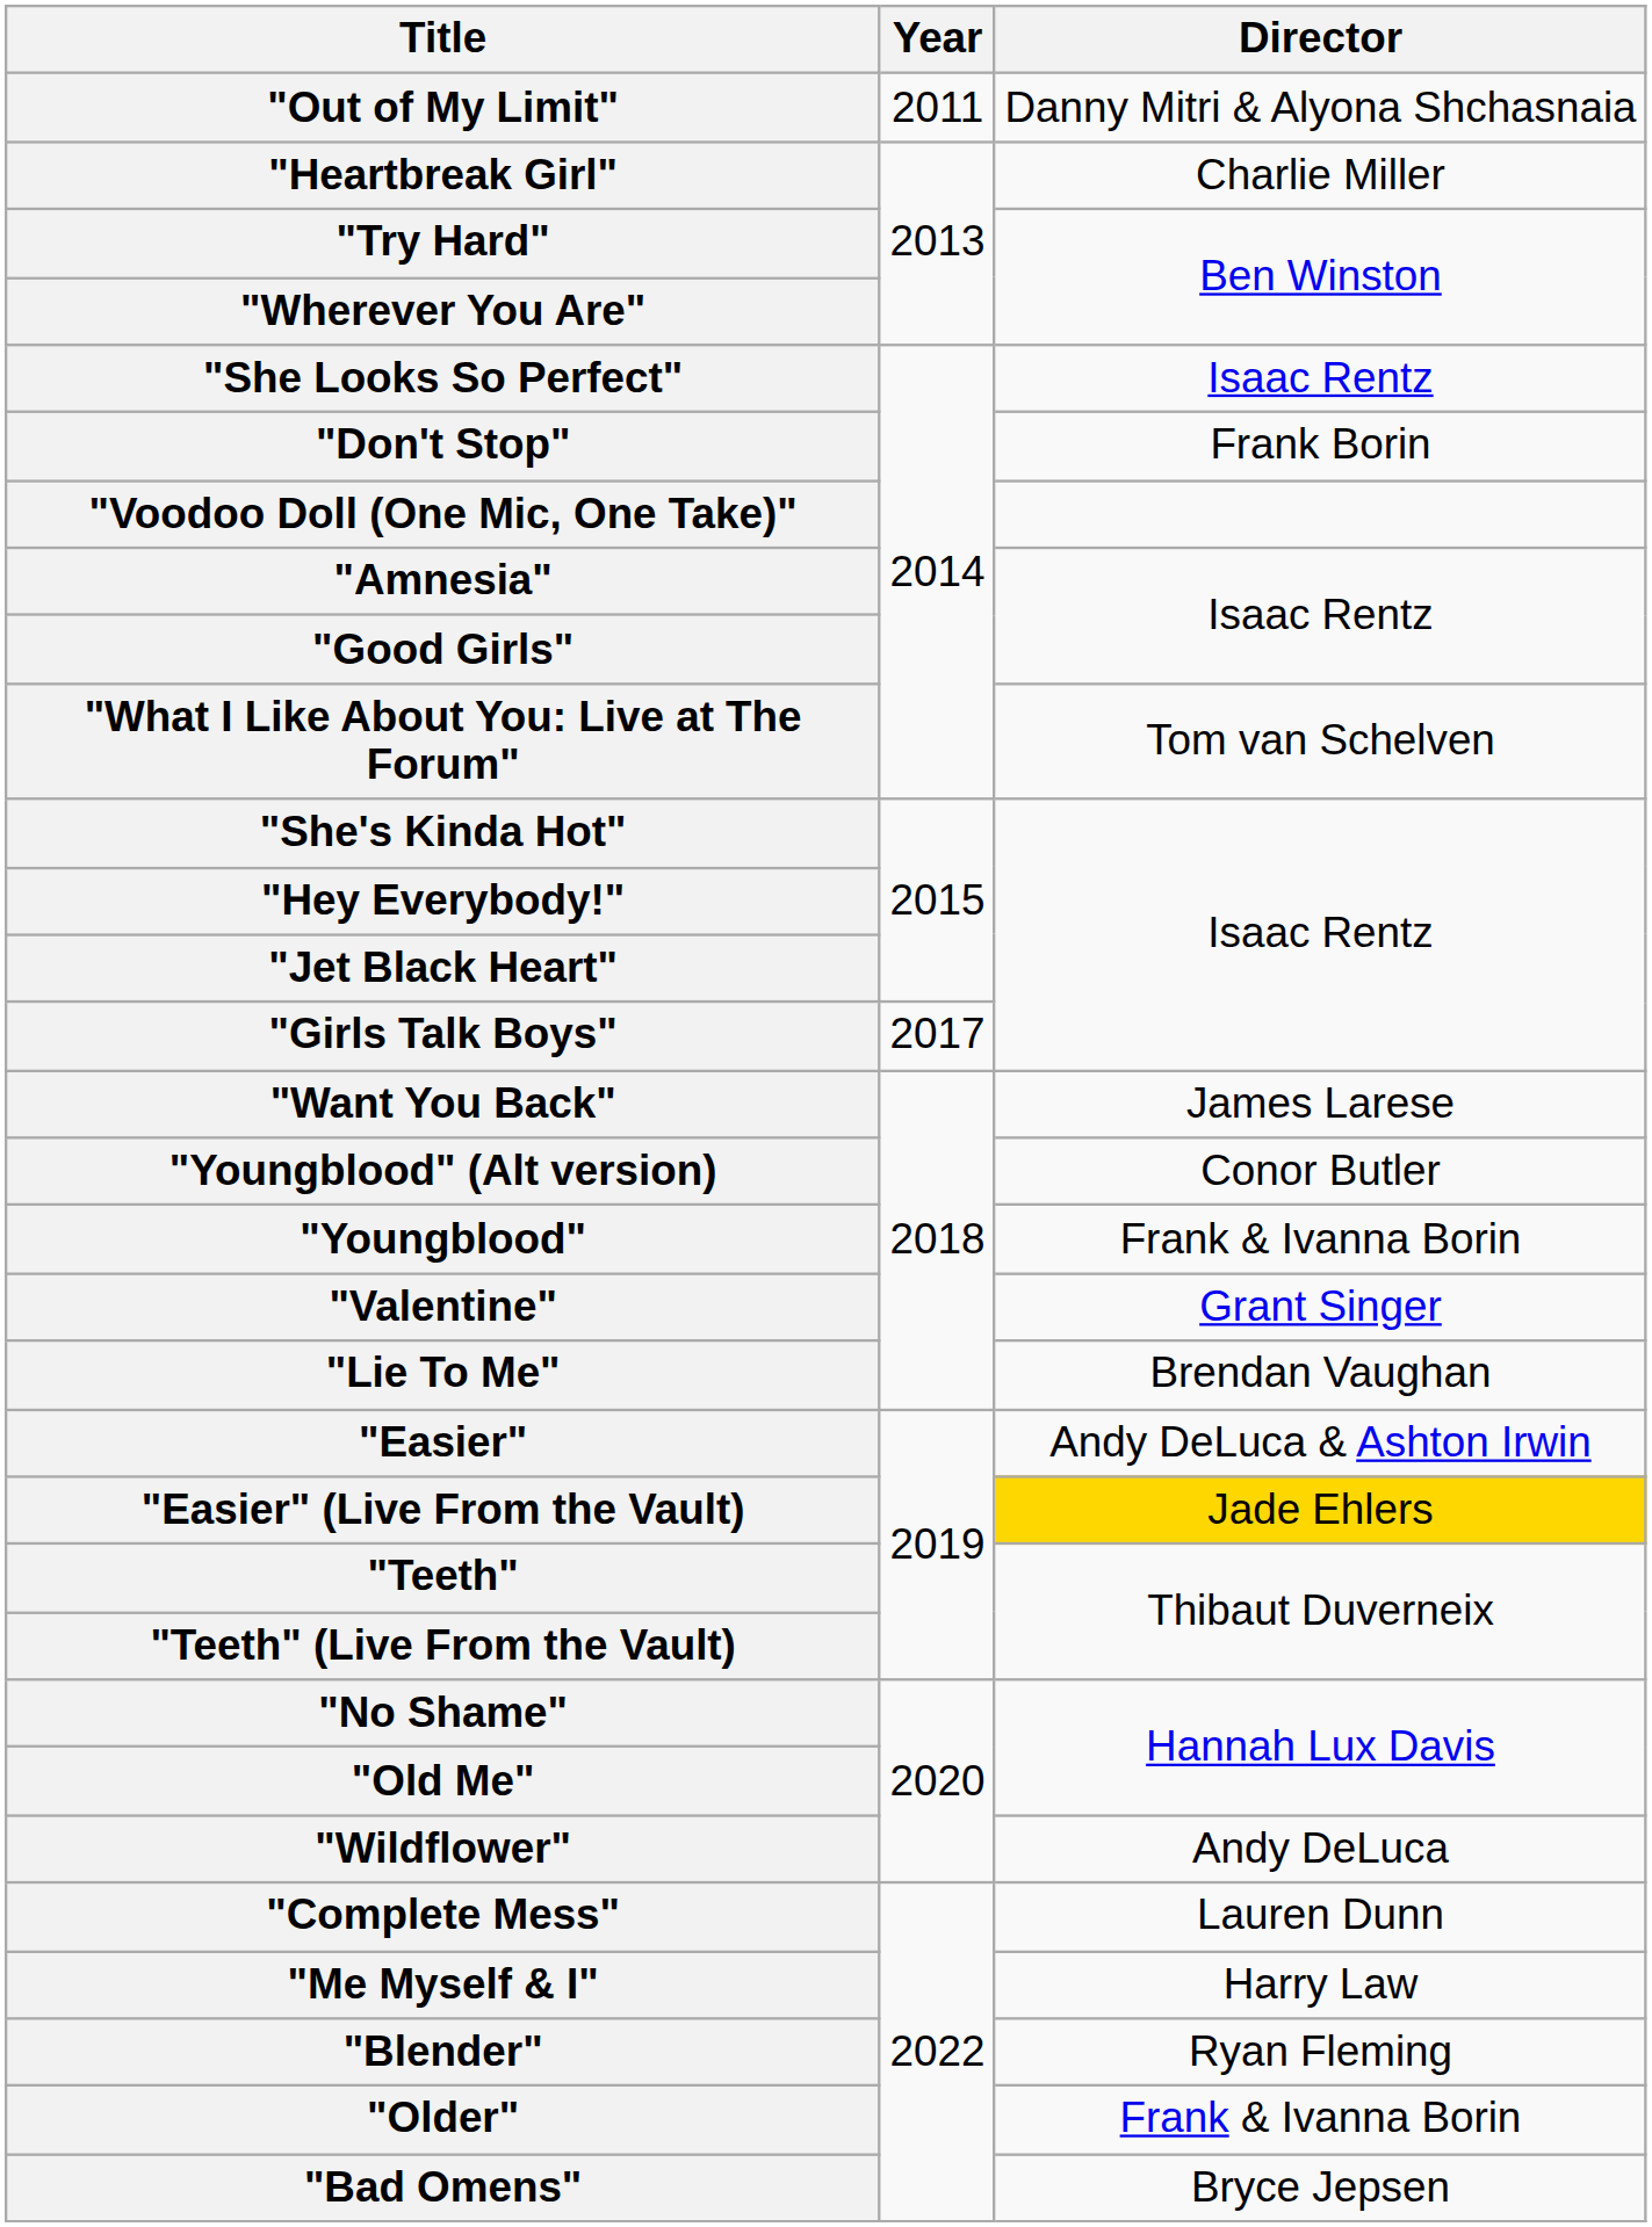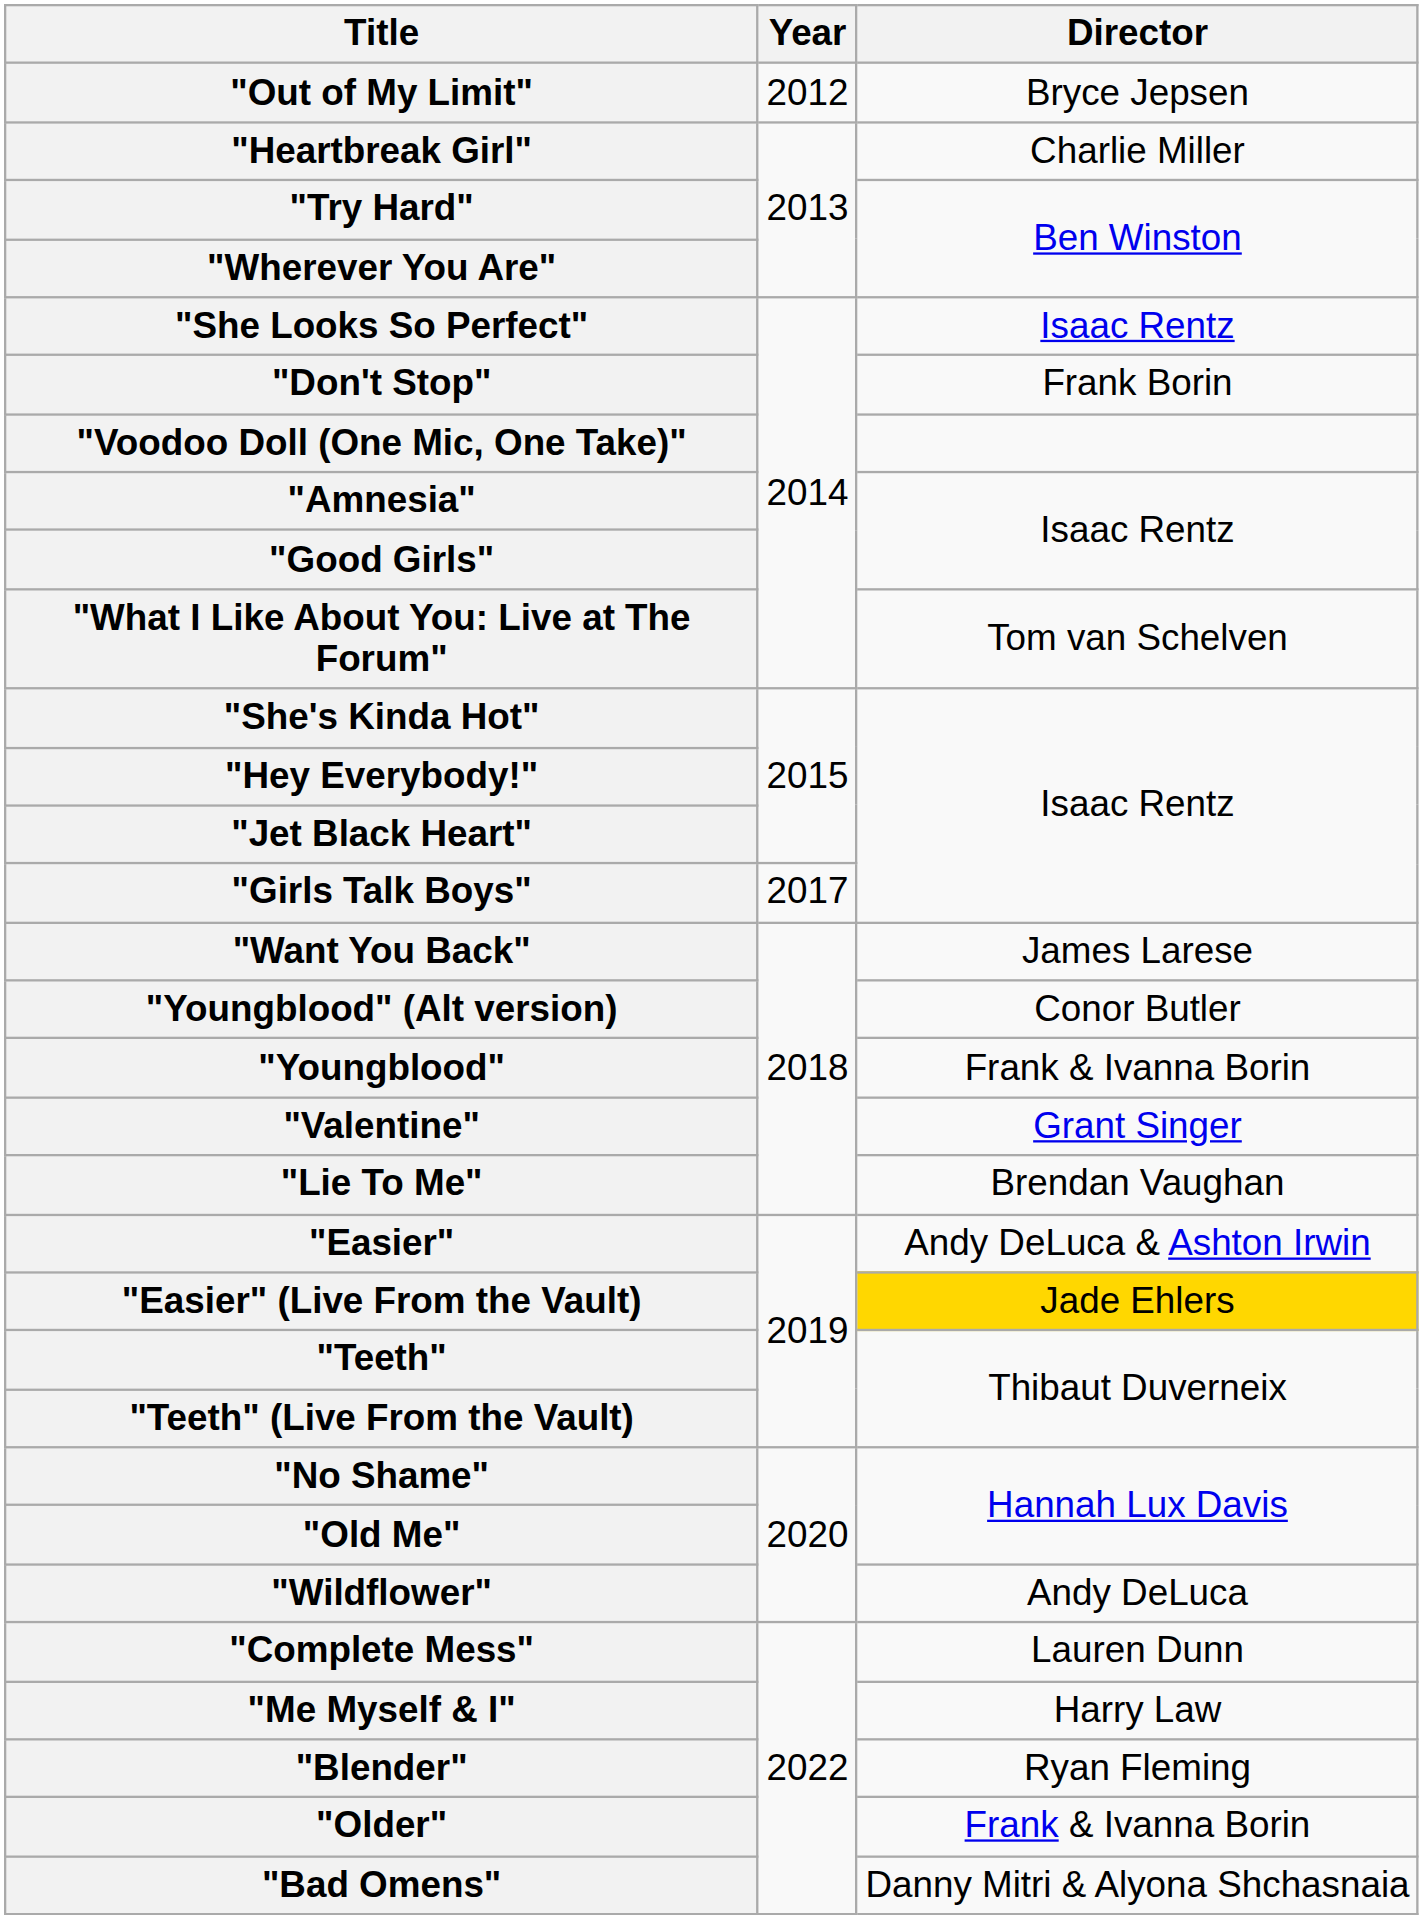"Out of My Limit" | Year: 2011 -> 2012
"Out of My Limit" | Director: Danny Mitri & Alyona Shchasnaia -> Bryce Jepsen
"Bad Omens" | Director: Bryce Jepsen -> Danny Mitri & Alyona Shchasnaia
